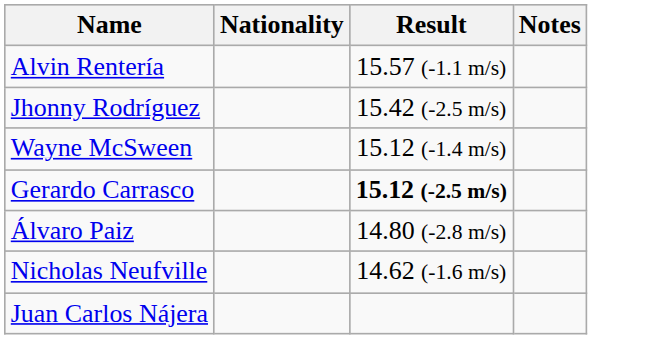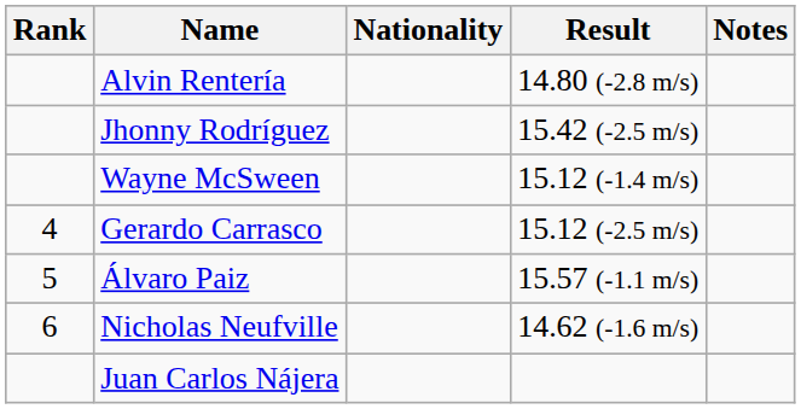+ column: Rank | 4 | 5 | 6
Alvin Rentería | Result: 15.57 (-1.1 m/s) -> 14.80 (-2.8 m/s)
Gerardo Carrasco | Result: bold -> normal
Álvaro Paiz | Result: 14.80 (-2.8 m/s) -> 15.57 (-1.1 m/s)
